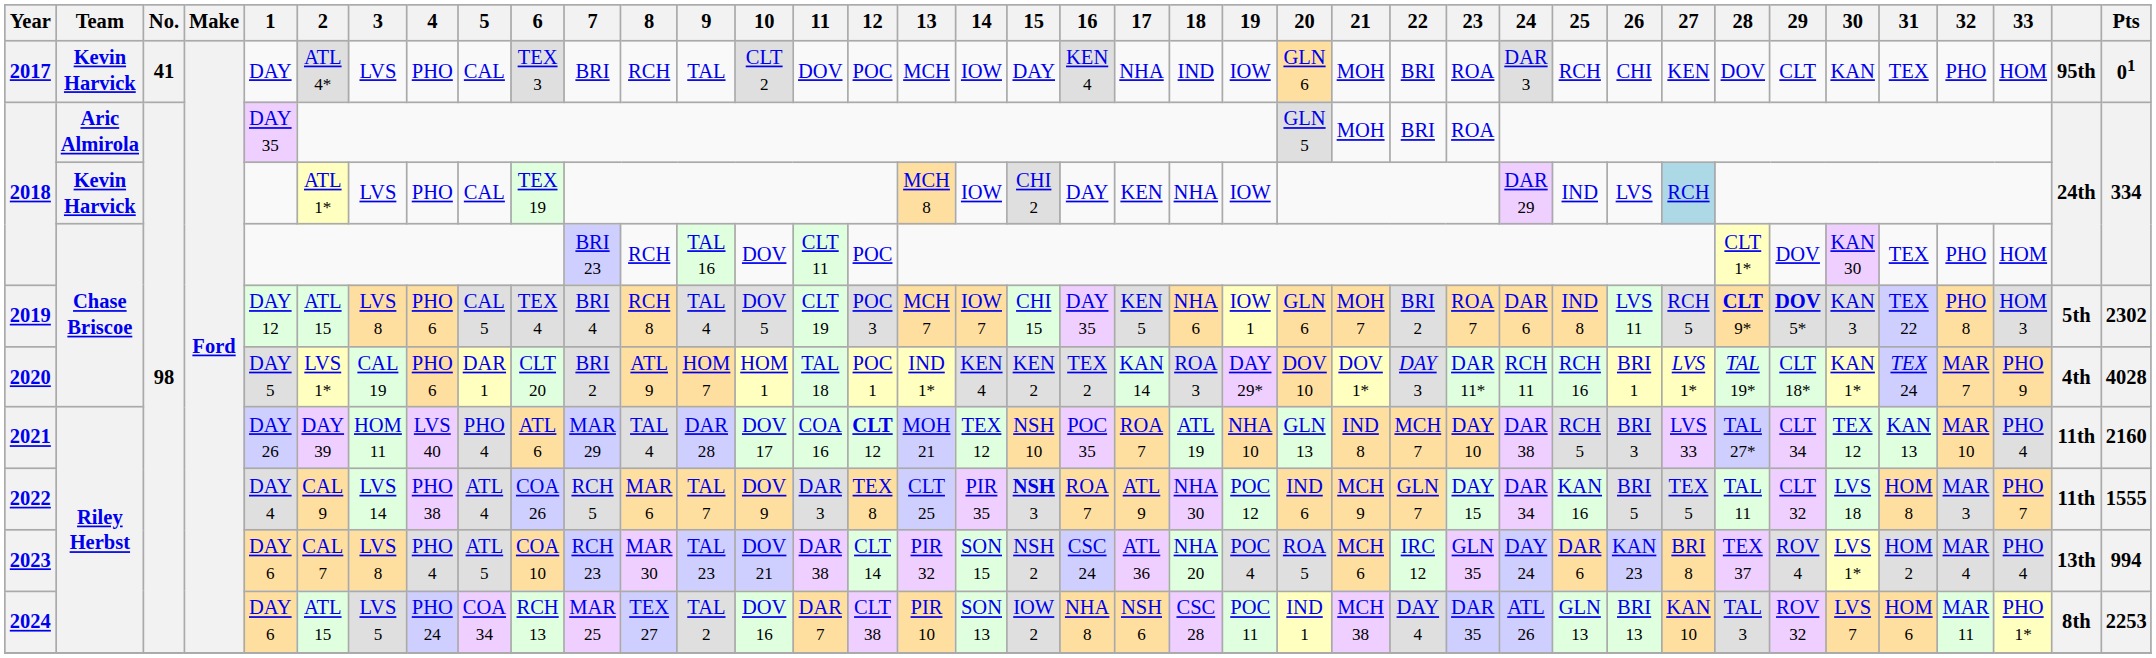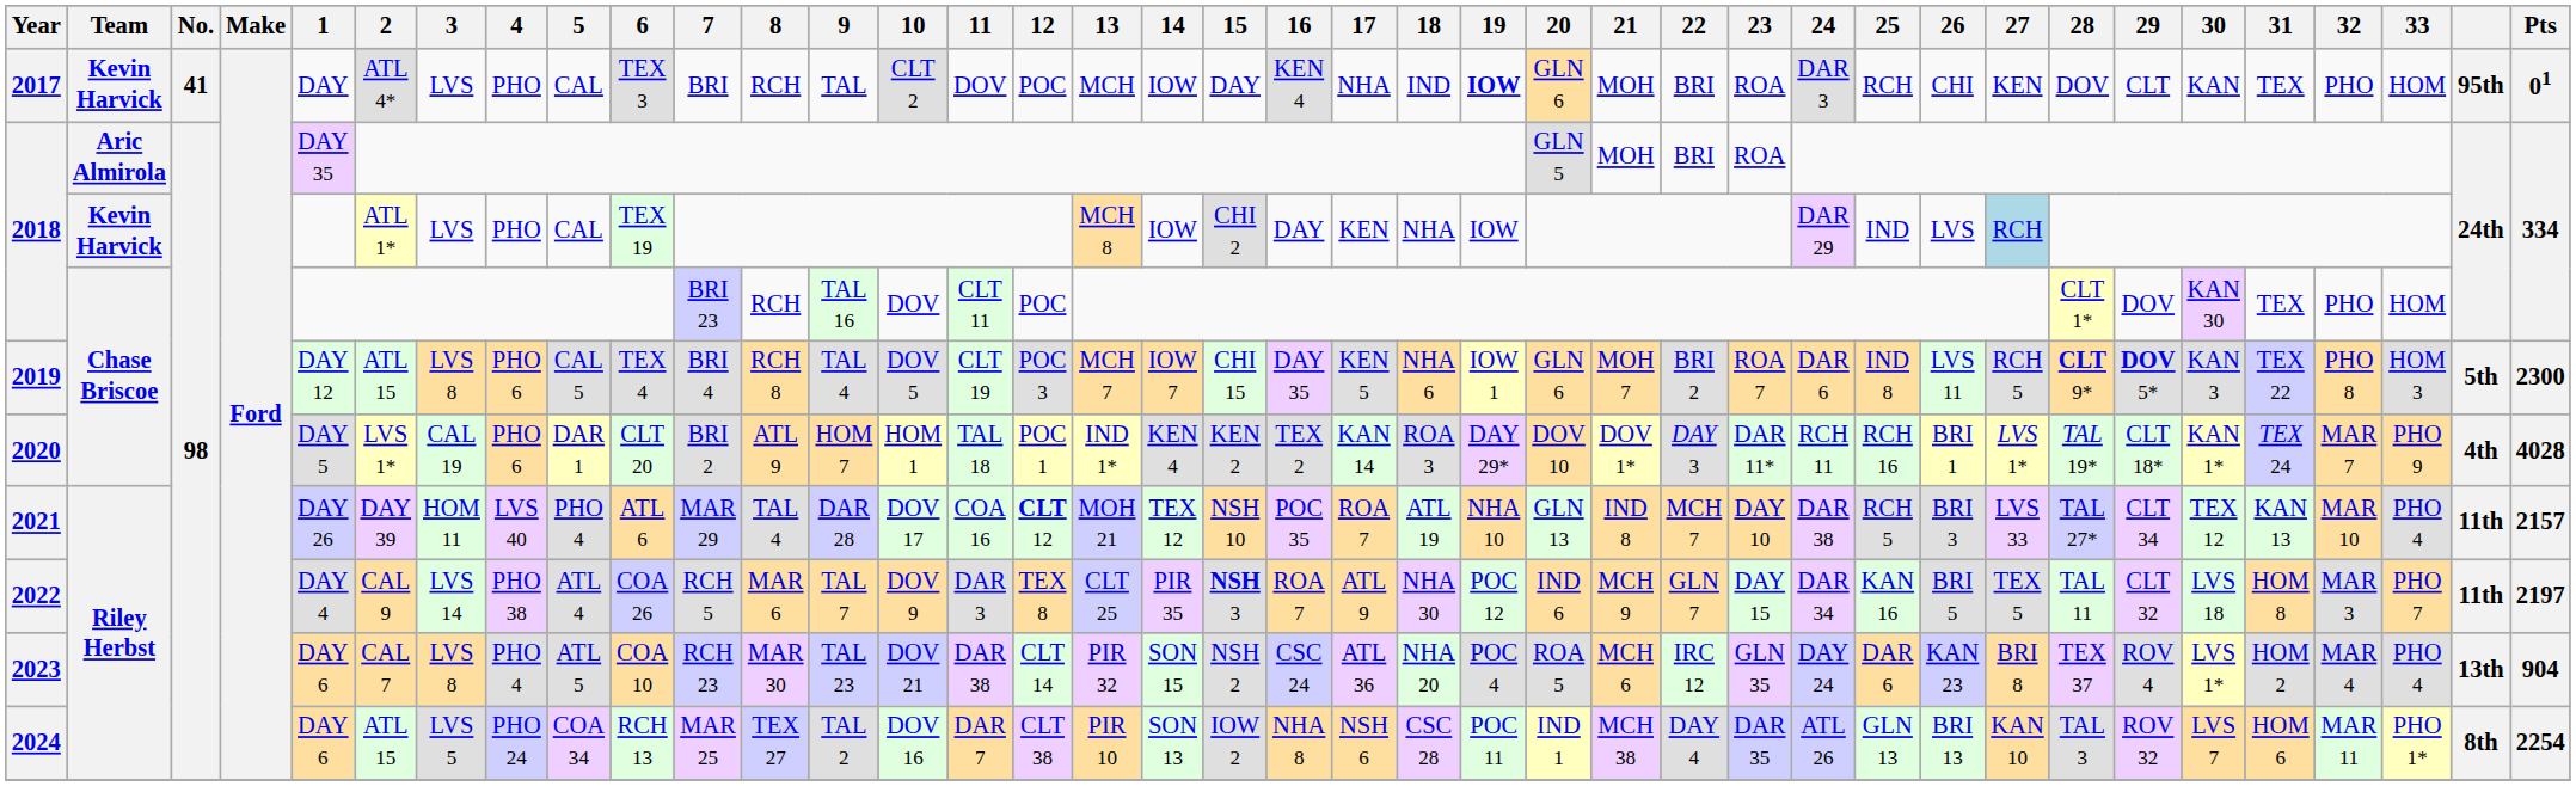2017 | 19: normal -> bold
2019 | Pts: 2302 -> 2300
2021 | Pts: 2160 -> 2157
2022 | Pts: 1555 -> 2197
2023 | Pts: 994 -> 904
2024 | Pts: 2253 -> 2254
